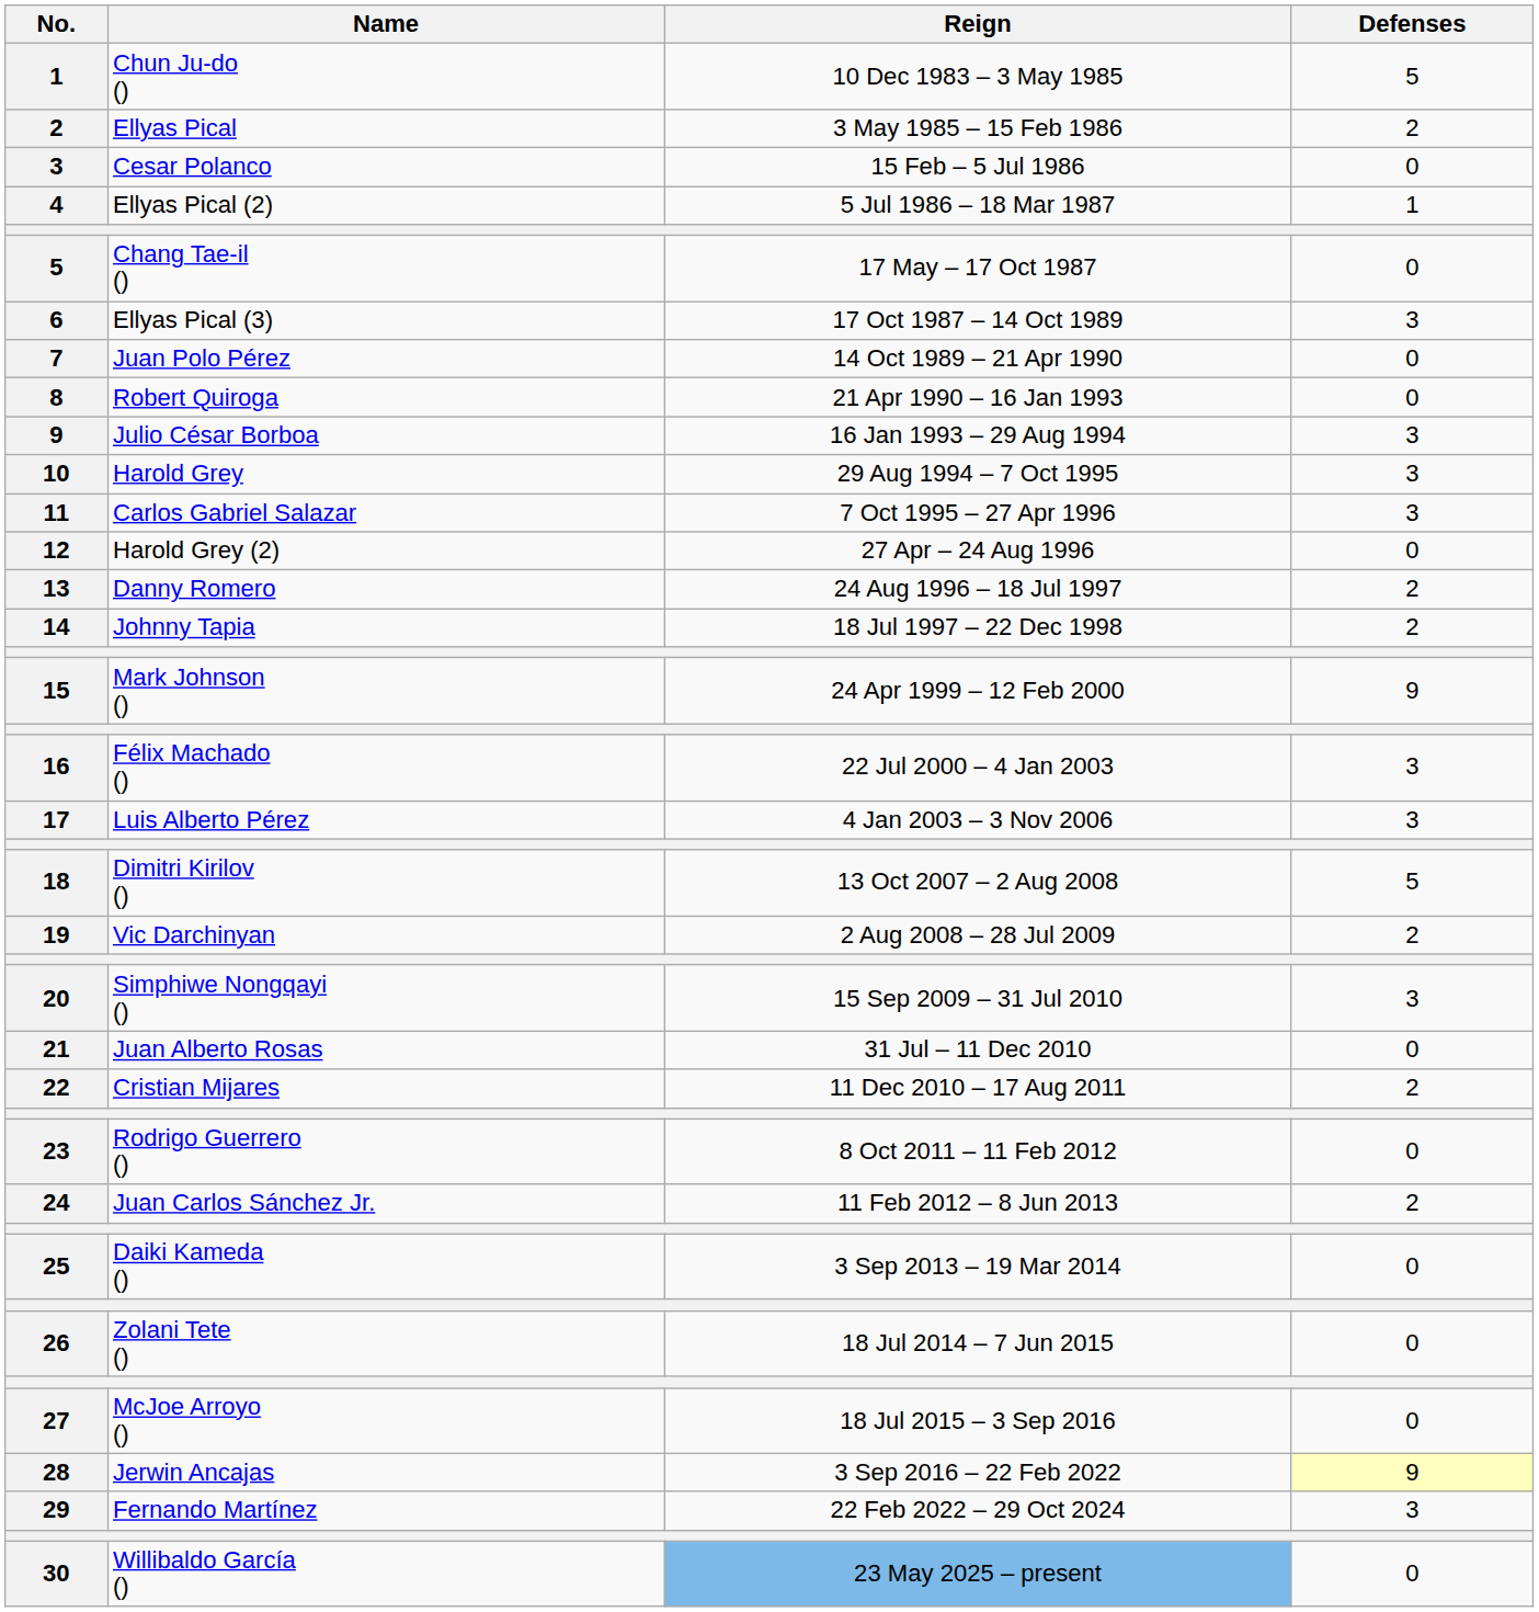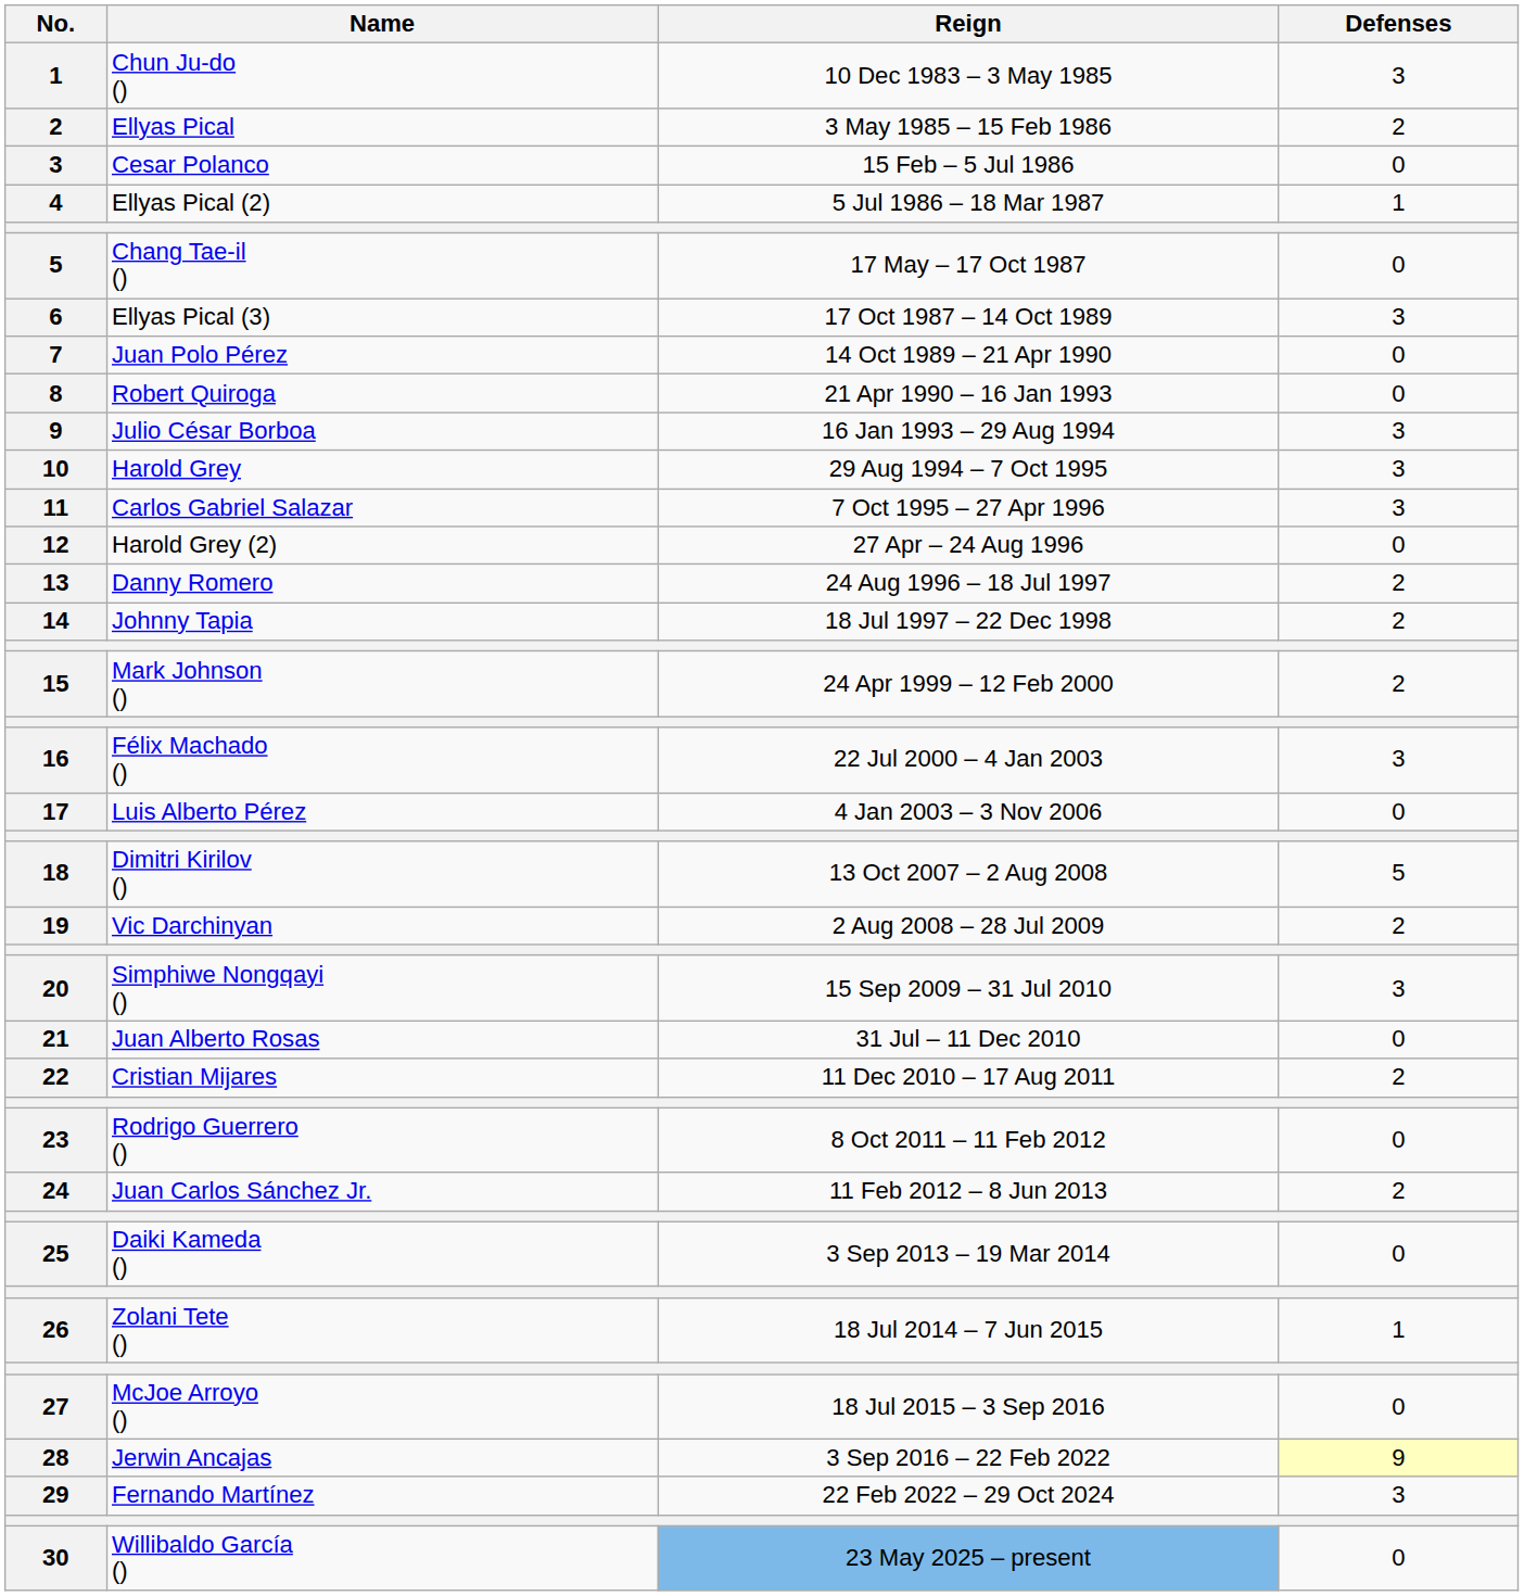Chun Ju-do () | Defenses: 5 -> 3
Mark Johnson () | Defenses: 9 -> 2
Luis Alberto Pérez | Defenses: 3 -> 0
Zolani Tete () | Defenses: 0 -> 1
